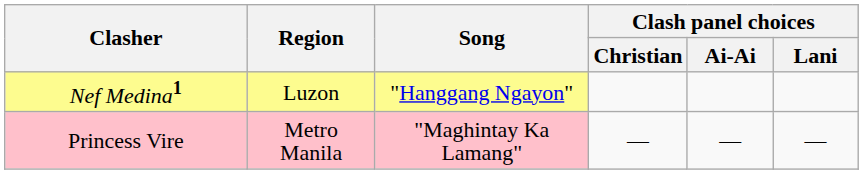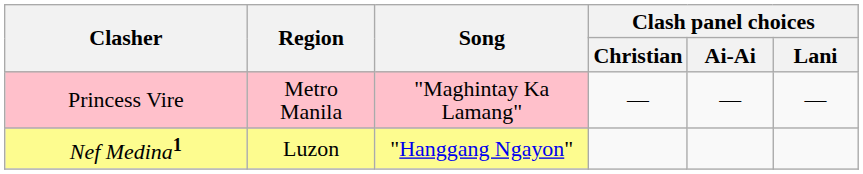rows swapped: Nef Medina1 <-> Princess Vire
